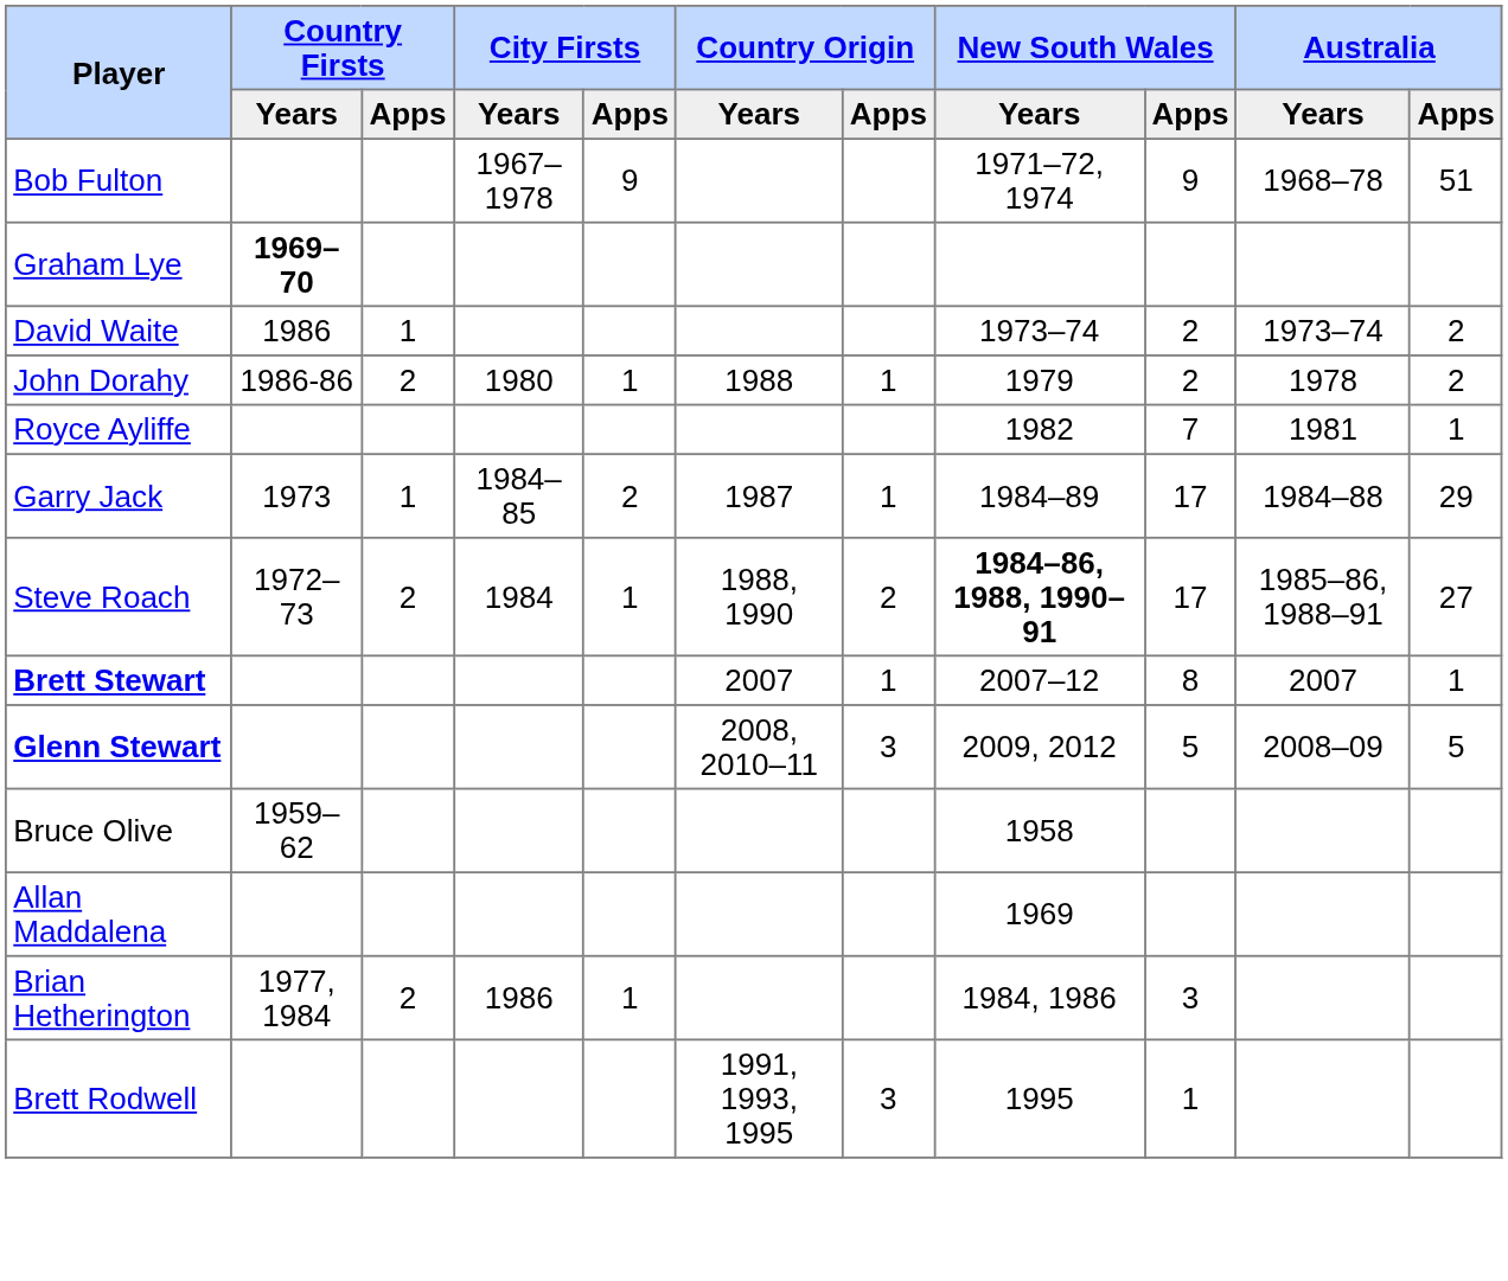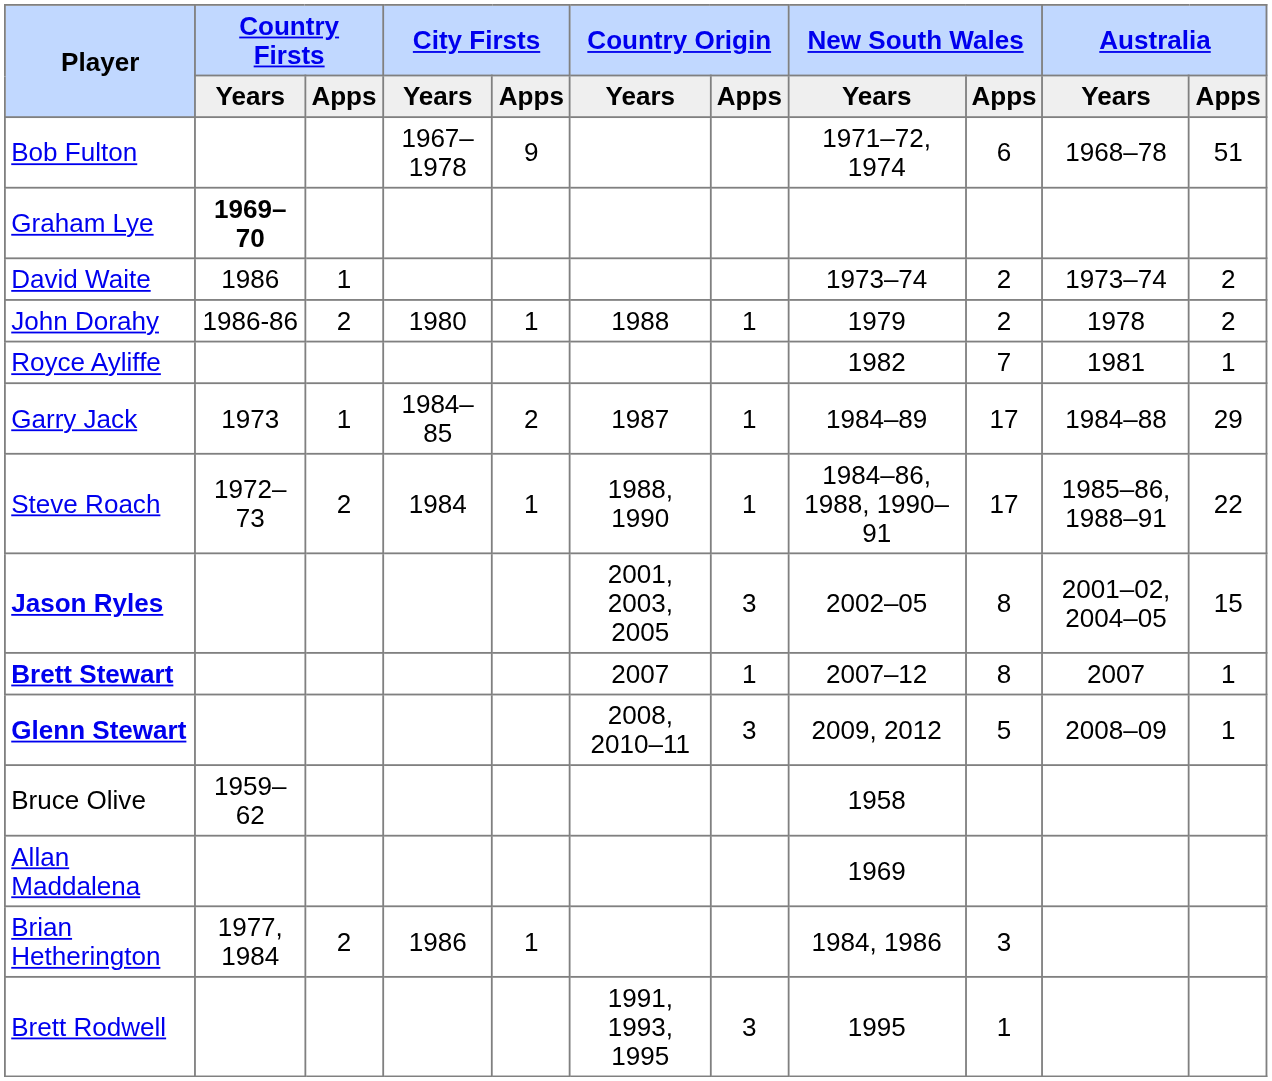Bob Fulton | New South Wales / Apps: 9 -> 6
Steve Roach | Country Origin / Apps: 2 -> 1
Steve Roach | New South Wales / Years: bold -> normal
Steve Roach | Australia / Apps: 27 -> 22
+ row: Jason Ryles | 2001, 2003, 2005 | 3 | 2002–05 | 8 | 2001–02, 2004–05 | 15
Glenn Stewart | Australia / Apps: 5 -> 1
